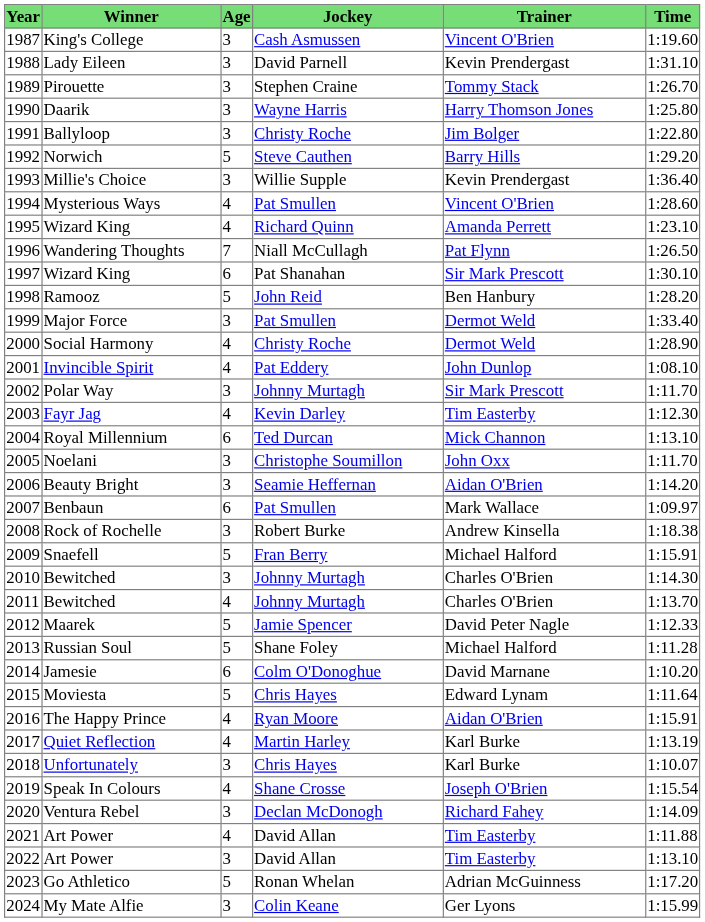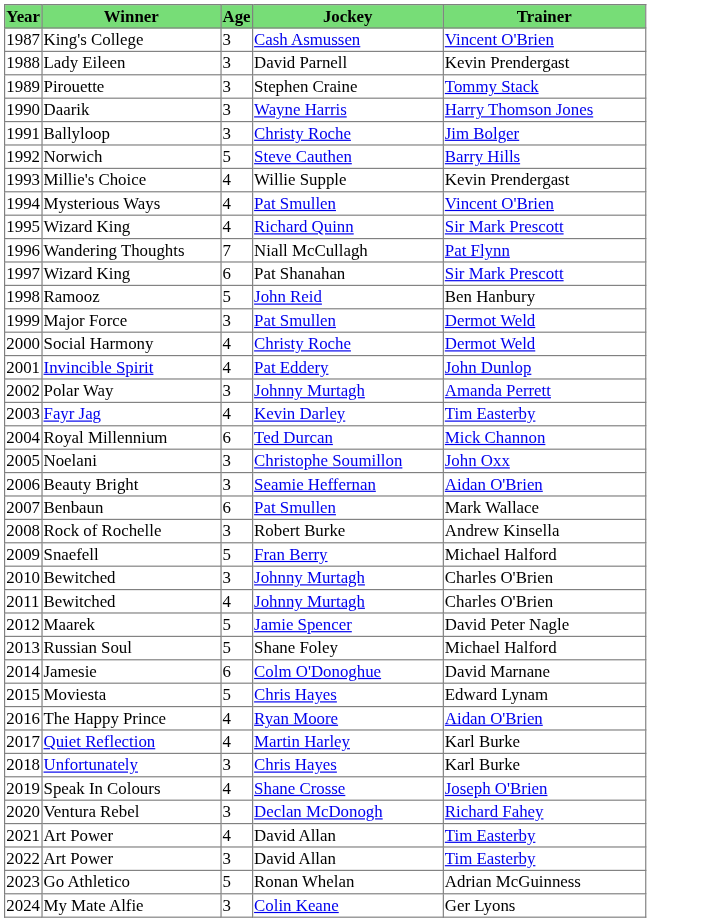- column: Time | 1:19.60 | 1:31.10 | 1:26.70 | 1:25.80 | 1:22.80 | 1:29.20 | 1:36.40 | 1:28.60 | 1:23.10 | 1:26.50 | 1:30.10 | 1:28.20 | 1:33.40 | 1:28.90 | 1:08.10 | 1:11.70 | 1:12.30 | 1:13.10 | 1:11.70 | 1:14.20 | 1:09.97 | 1:18.38 | 1:15.91 | 1:14.30 | 1:13.70 | 1:12.33 | 1:11.28 | 1:10.20 | 1:11.64 | 1:15.91 | 1:13.19 | 1:10.07 | 1:15.54 | 1:14.09 | 1:11.88 | 1:13.10 | 1:17.20 | 1:15.99
Millie's Choice | Age: 3 -> 4
1995 / Wizard King | Trainer: Amanda Perrett -> Sir Mark Prescott
Polar Way | Trainer: Sir Mark Prescott -> Amanda Perrett
